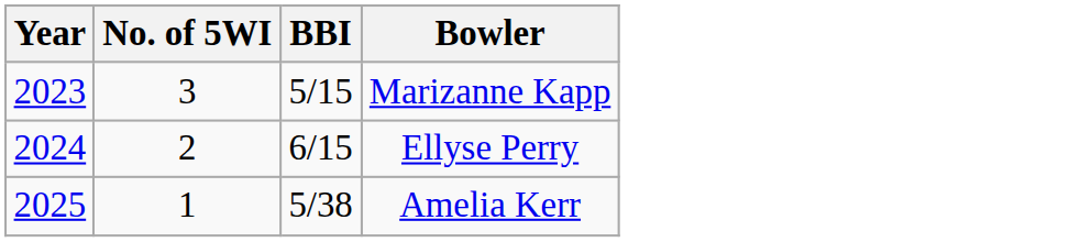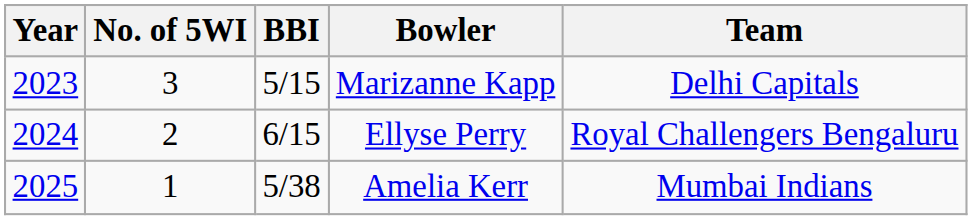+ column: Team | Delhi Capitals | Royal Challengers Bengaluru | Mumbai Indians
